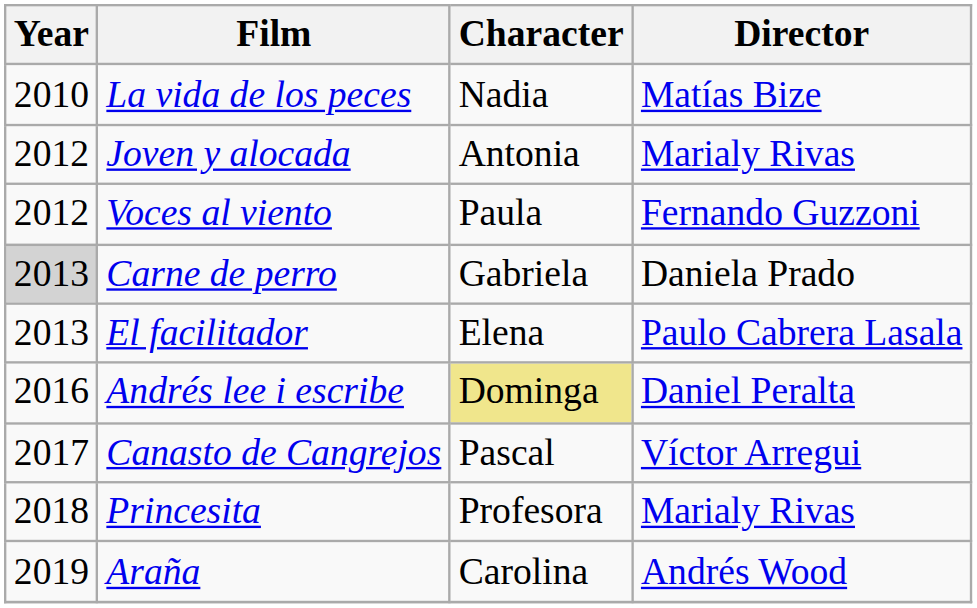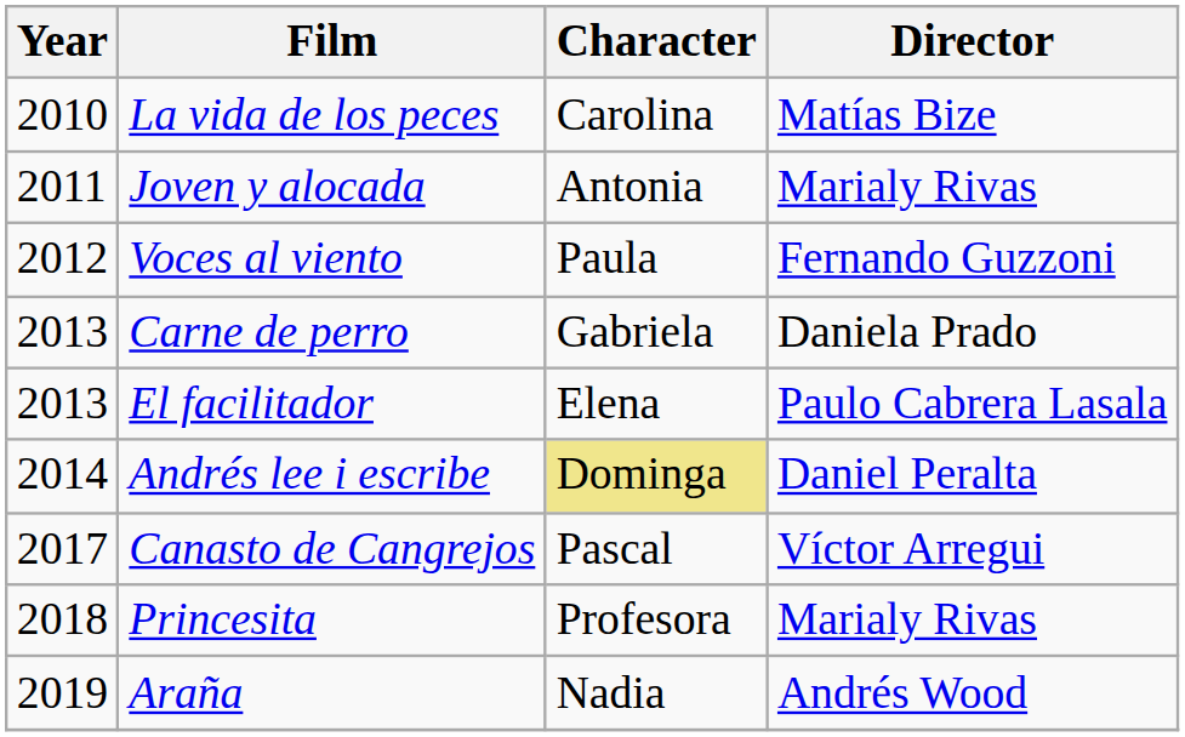La vida de los peces | Character: Nadia -> Carolina
Joven y alocada | Year: 2012 -> 2011
Carne de perro | Year: lightgrey background -> no background
Andrés lee i escribe | Year: 2016 -> 2014
Araña | Character: Carolina -> Nadia
